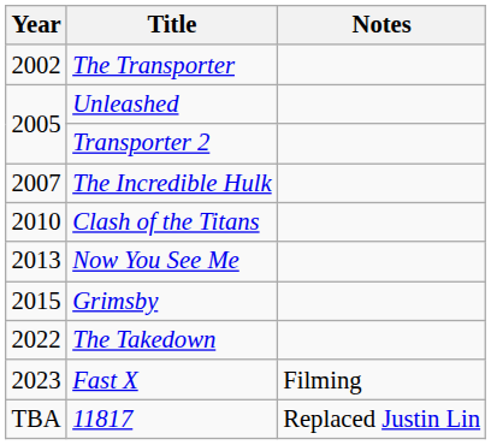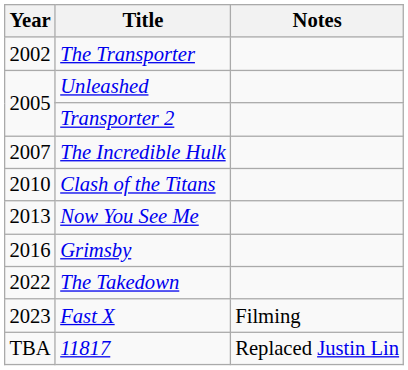Grimsby | Year: 2015 -> 2016
